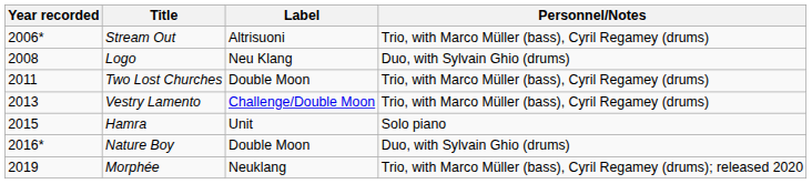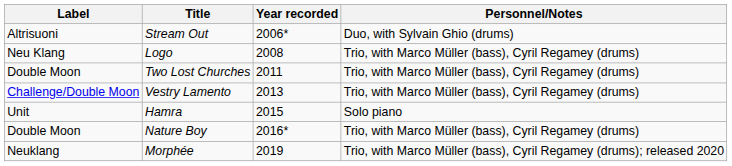columns swapped: Year recorded <-> Label
Stream Out | Personnel/Notes: Trio, with Marco Müller (bass), Cyril Regamey (drums) -> Duo, with Sylvain Ghio (drums)
Logo | Personnel/Notes: Duo, with Sylvain Ghio (drums) -> Trio, with Marco Müller (bass), Cyril Regamey (drums)
Nature Boy | Personnel/Notes: Duo, with Sylvain Ghio (drums) -> Trio, with Marco Müller (bass), Cyril Regamey (drums)
